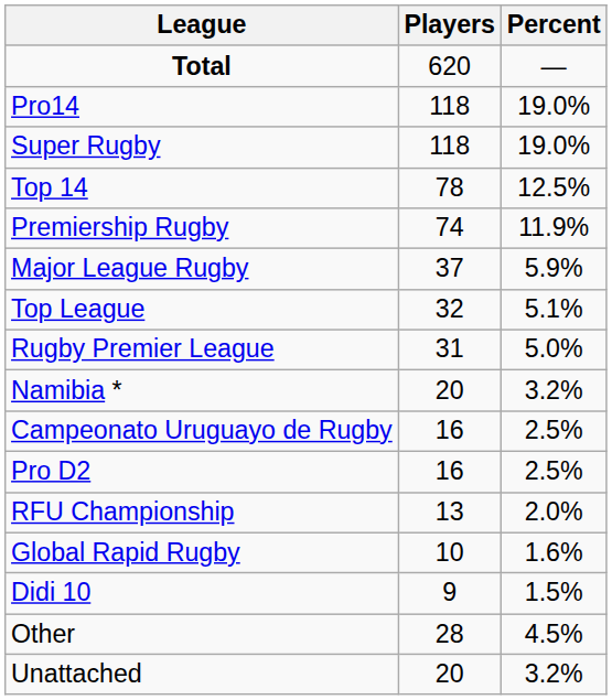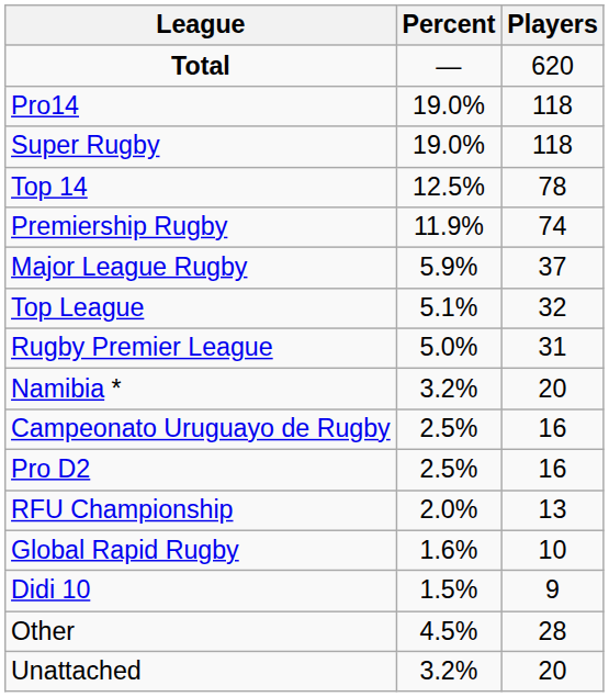columns swapped: Players <-> Percent
